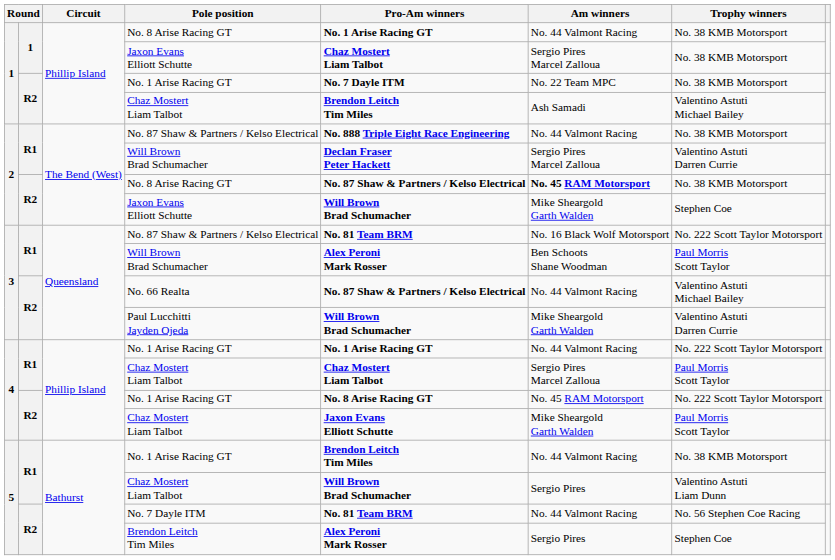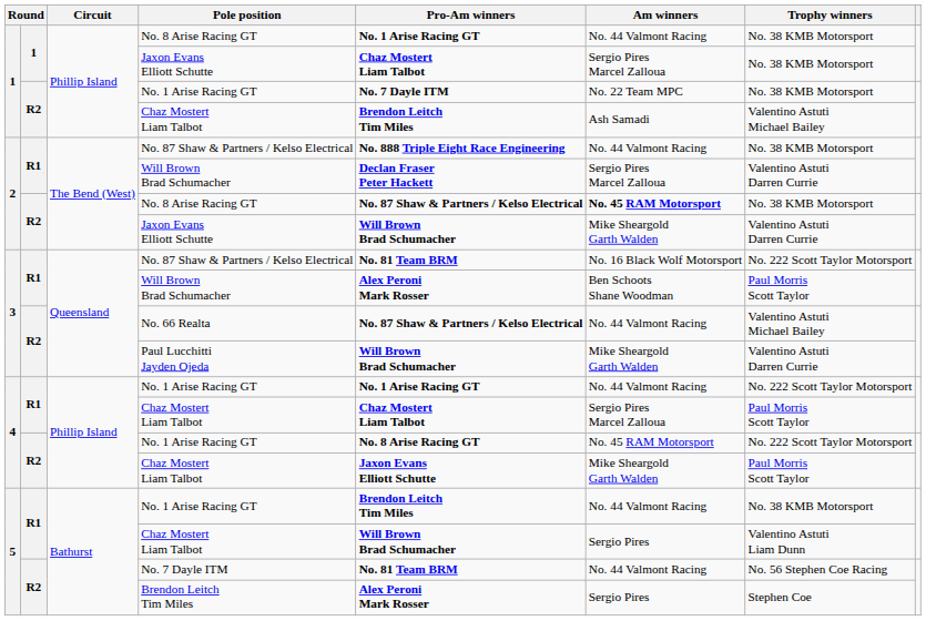2 / Jaxon Evans Elliott Schutte | Trophy winners: Stephen Coe -> Valentino Astuti Darren Currie
